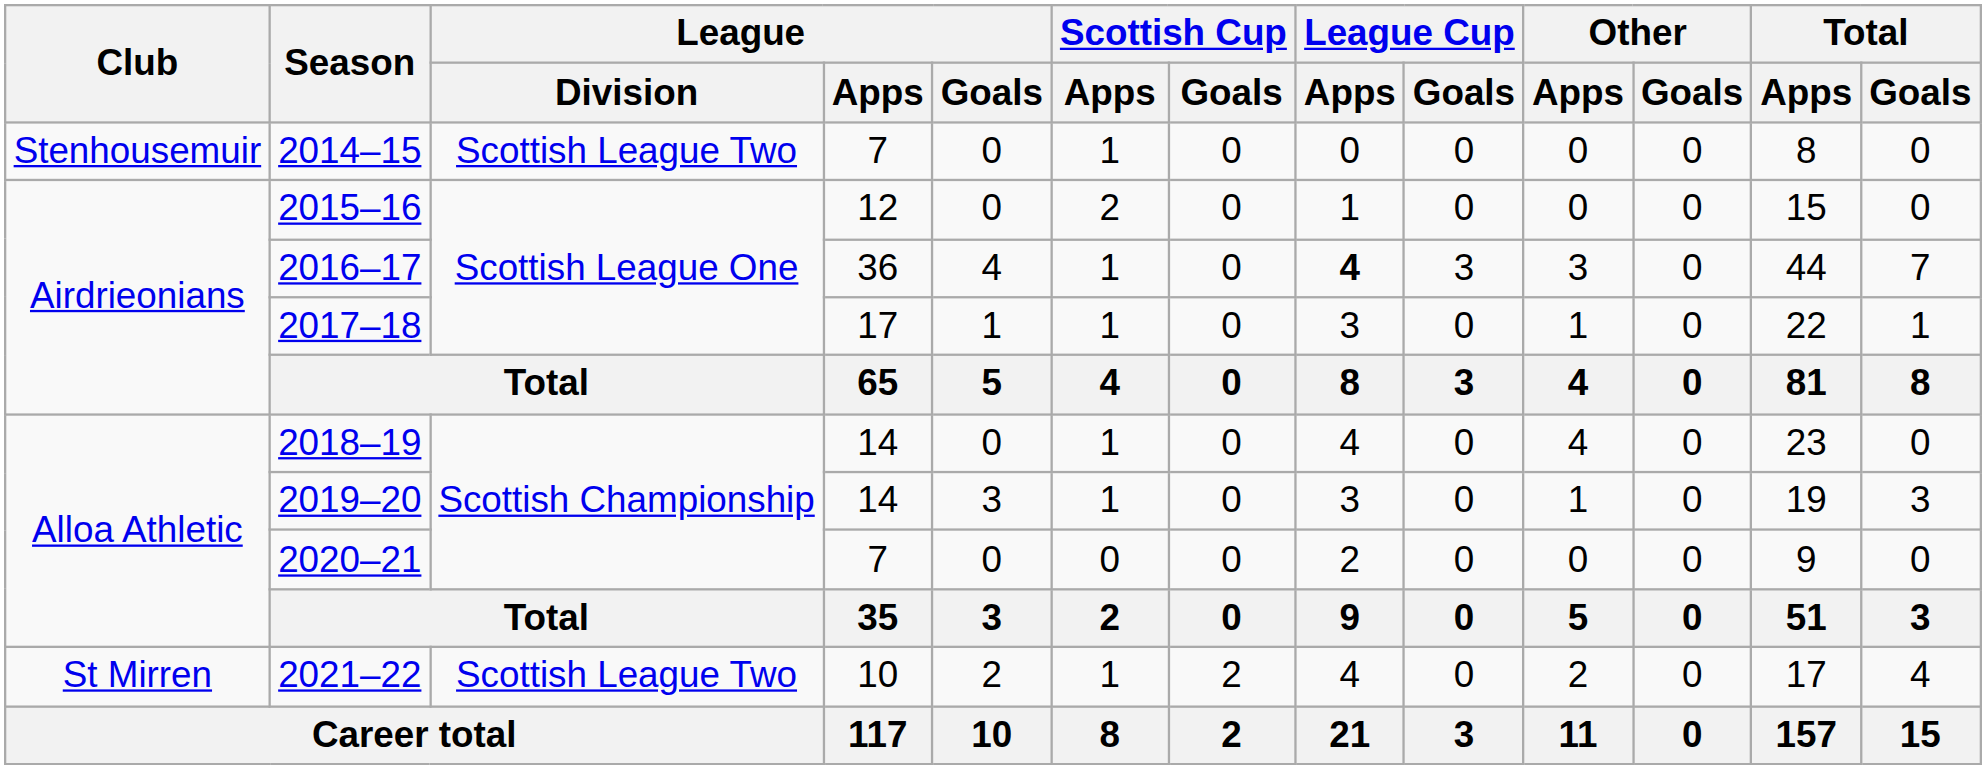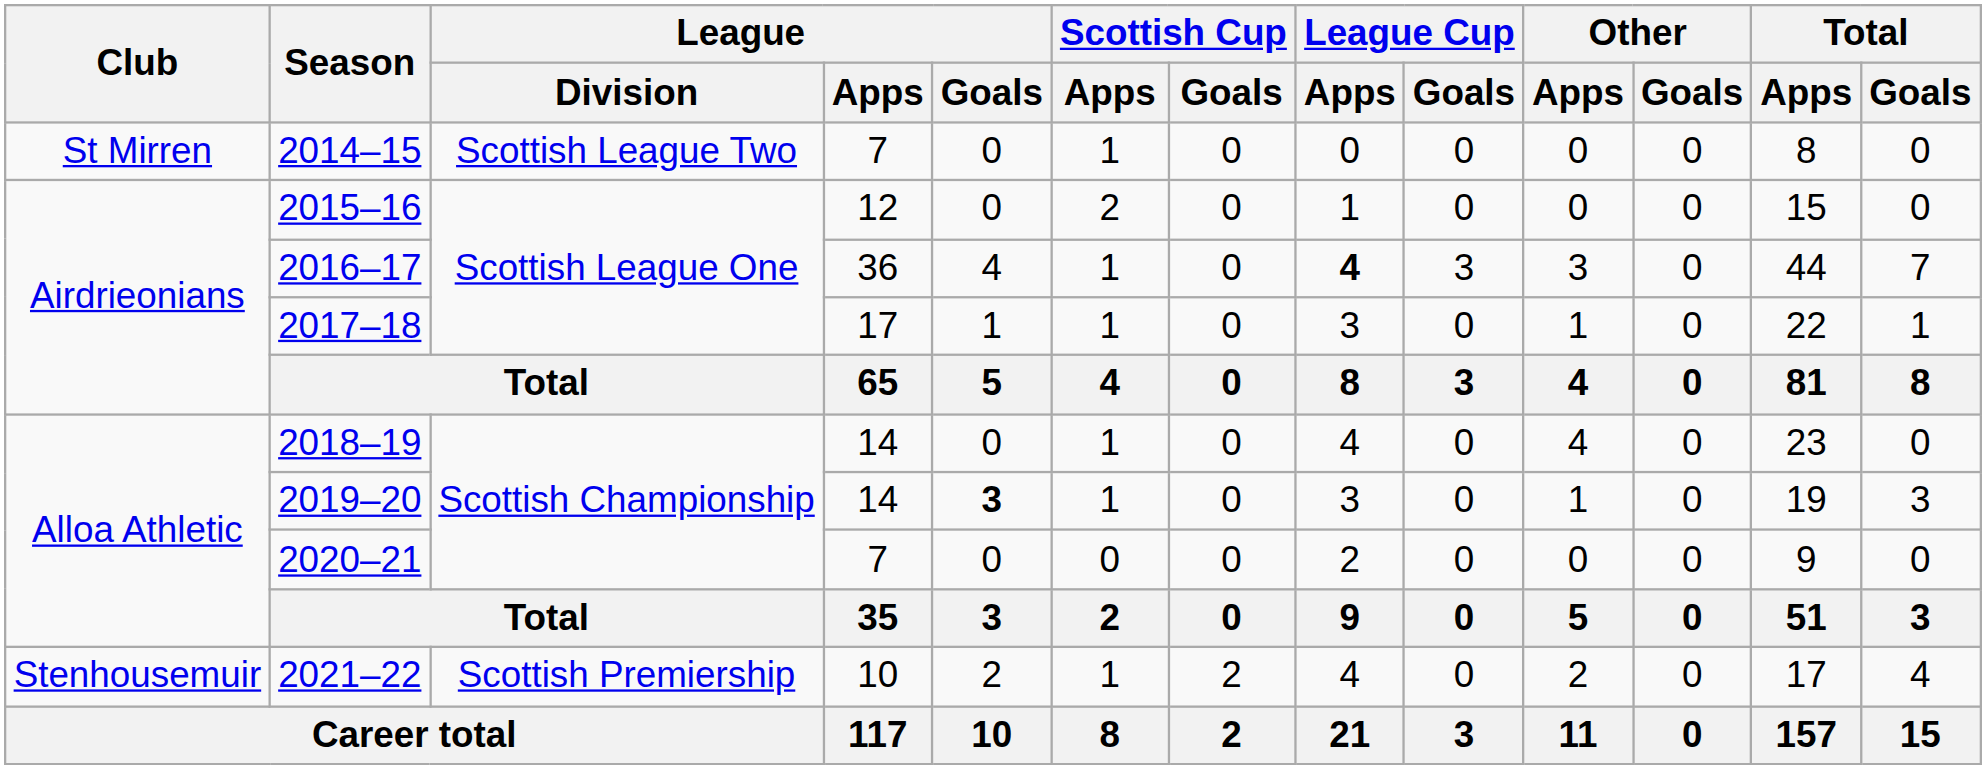2014–15 | Club: Stenhousemuir -> St Mirren
2019–20 | League / Goals: normal -> bold
2021–22 | Club: St Mirren -> Stenhousemuir
2021–22 | League / Division: Scottish League Two -> Scottish Premiership
